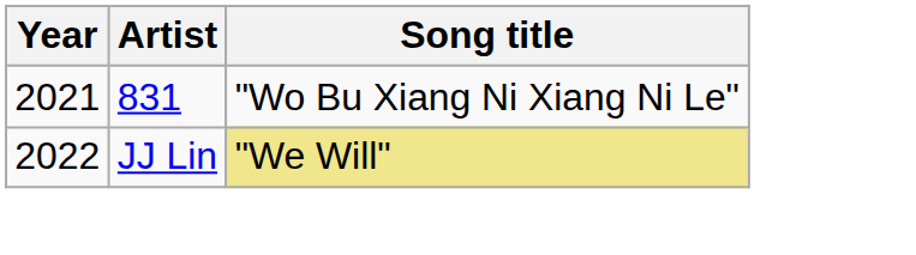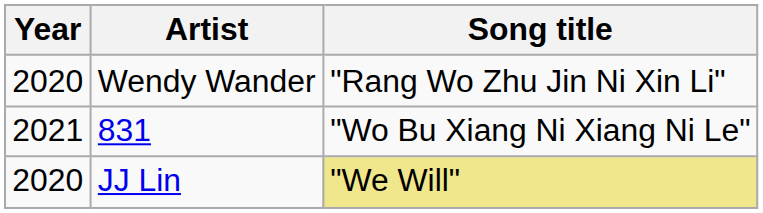+ row: 2020 | Wendy Wander | "Rang Wo Zhu Jin Ni Xin Li"
JJ Lin | Year: 2022 -> 2020
